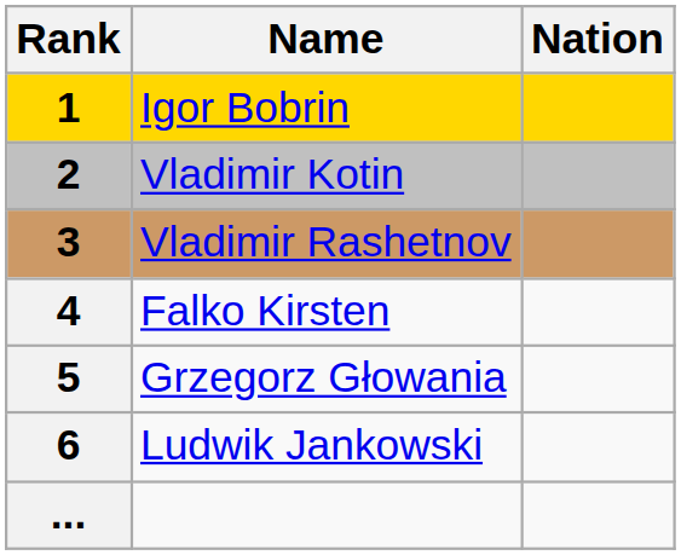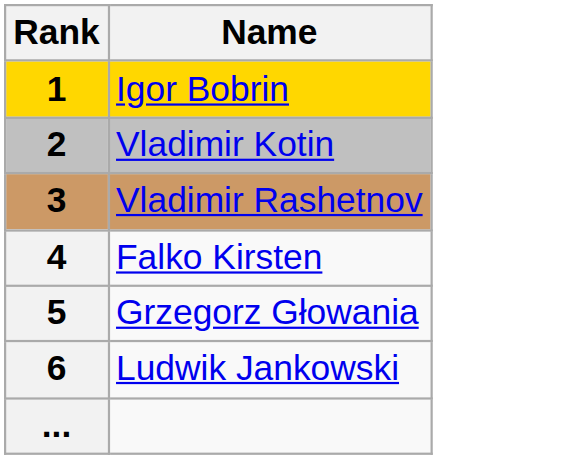- column: Nation
